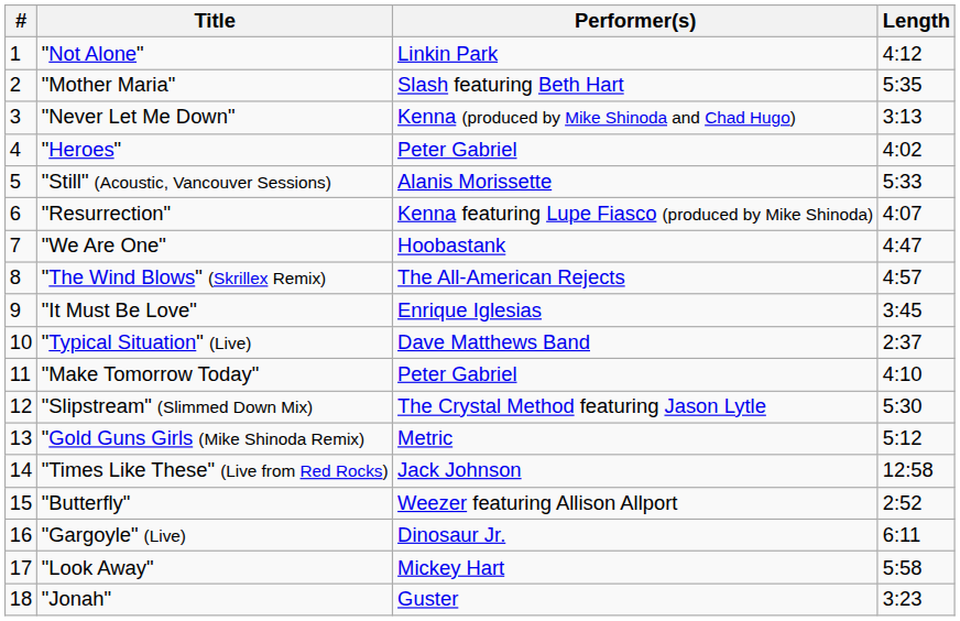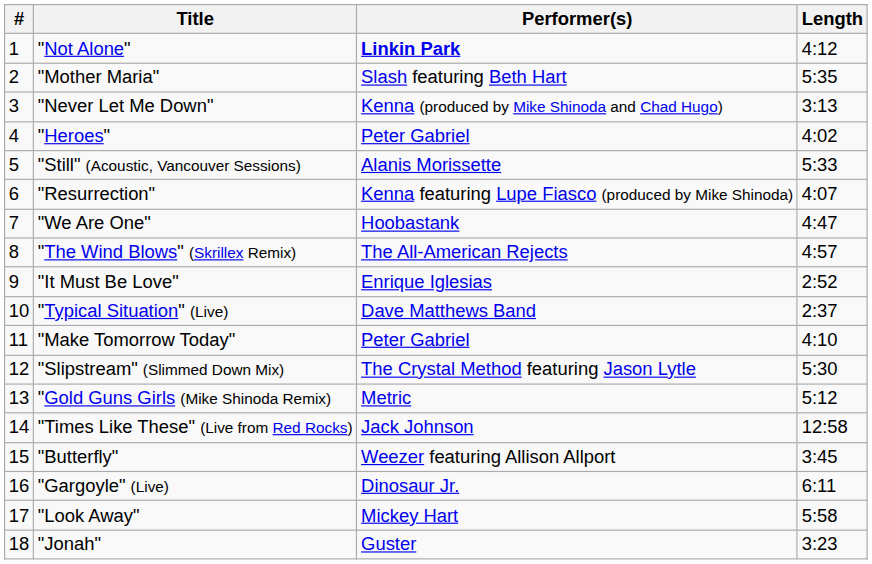"Not Alone" | Performer(s): normal -> bold
"It Must Be Love" | Length: 3:45 -> 2:52
"Butterfly" | Length: 2:52 -> 3:45
